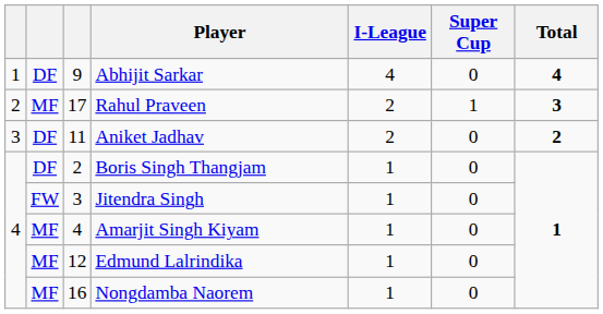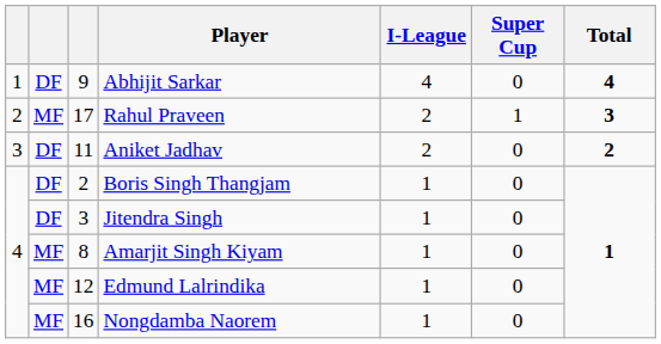Jitendra Singh | column 2: FW -> DF
Amarjit Singh Kiyam | column 3: 4 -> 8
